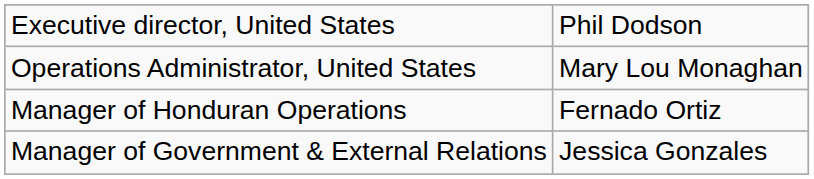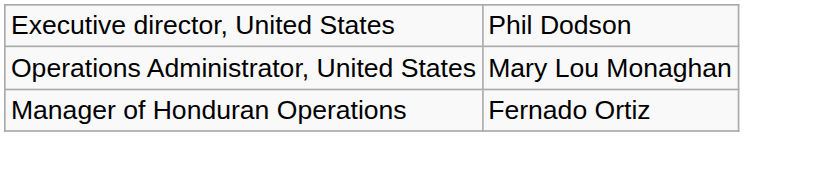- row: Manager of Government & External Relations | Jessica Gonzales
